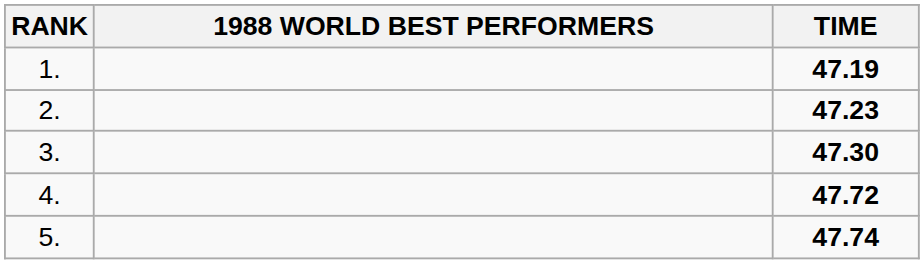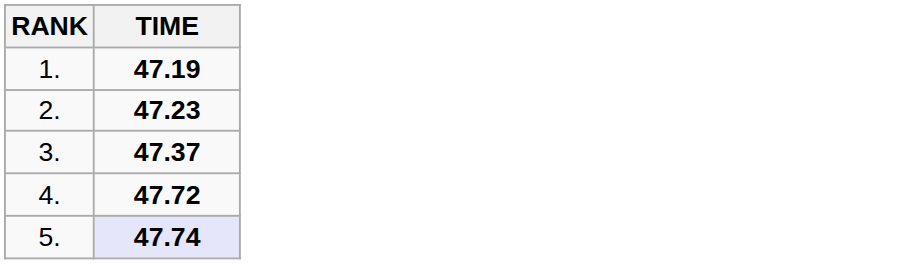- column: 1988 WORLD BEST PERFORMERS
3. | TIME: 47.30 -> 47.37
5. | TIME: no background -> lavender background
